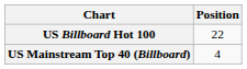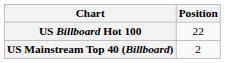US Mainstream Top 40 (Billboard) | Position: 4 -> 2
